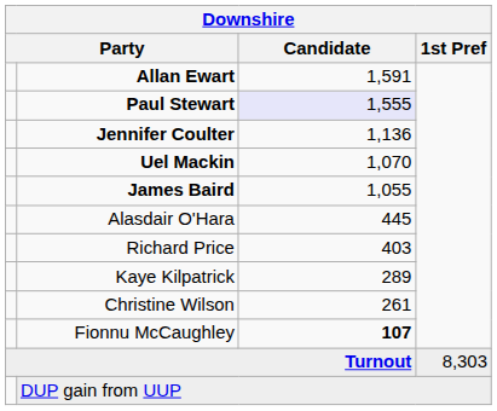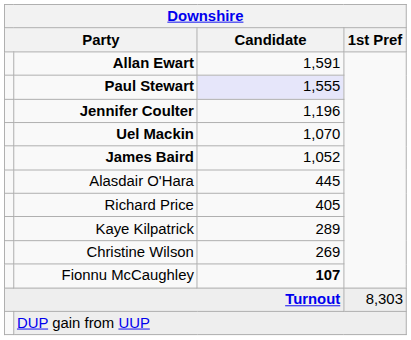Jennifer Coulter | Candidate: 1,136 -> 1,196
James Baird | Candidate: 1,055 -> 1,052
Richard Price | Candidate: 403 -> 405
Christine Wilson | Candidate: 261 -> 269
